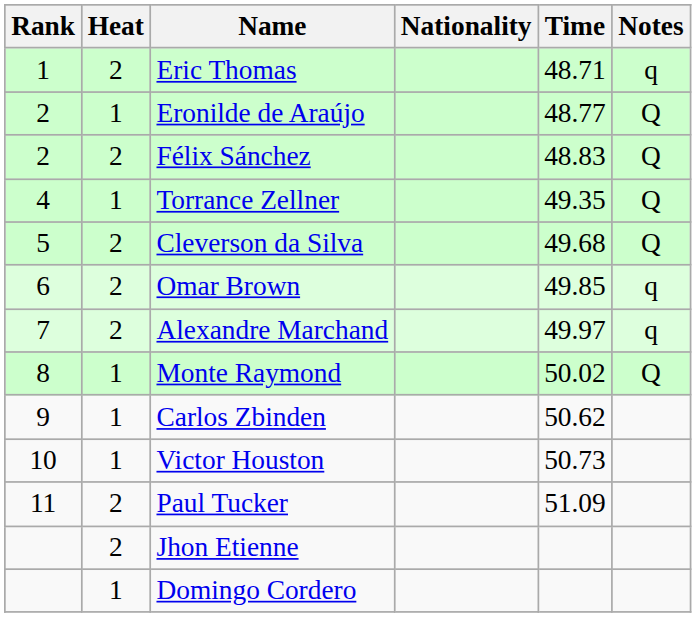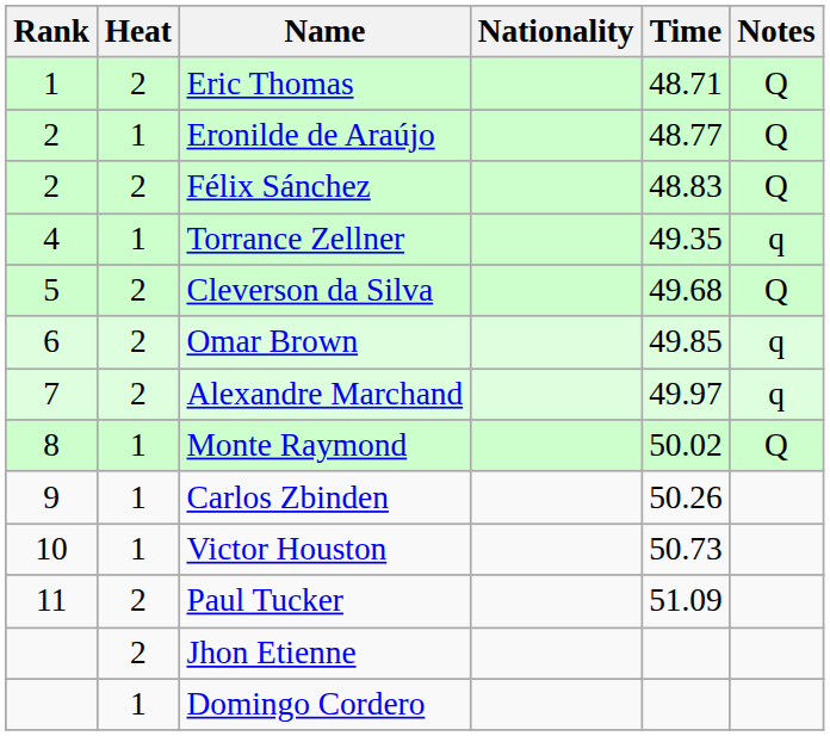Eric Thomas | Notes: q -> Q
Torrance Zellner | Notes: Q -> q
Carlos Zbinden | Time: 50.62 -> 50.26
